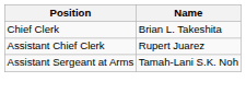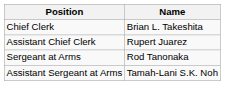+ row: Sergeant at Arms | Rod Tanonaka
